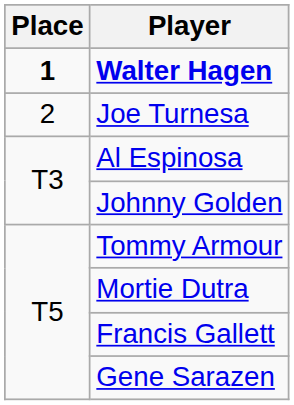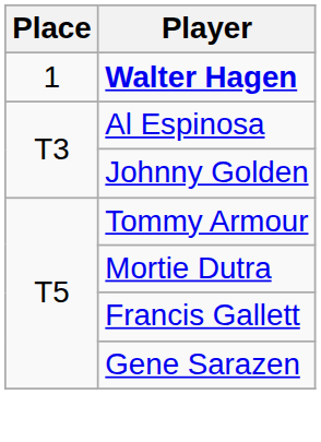Walter Hagen | Place: bold -> normal
- row: 2 | Joe Turnesa
